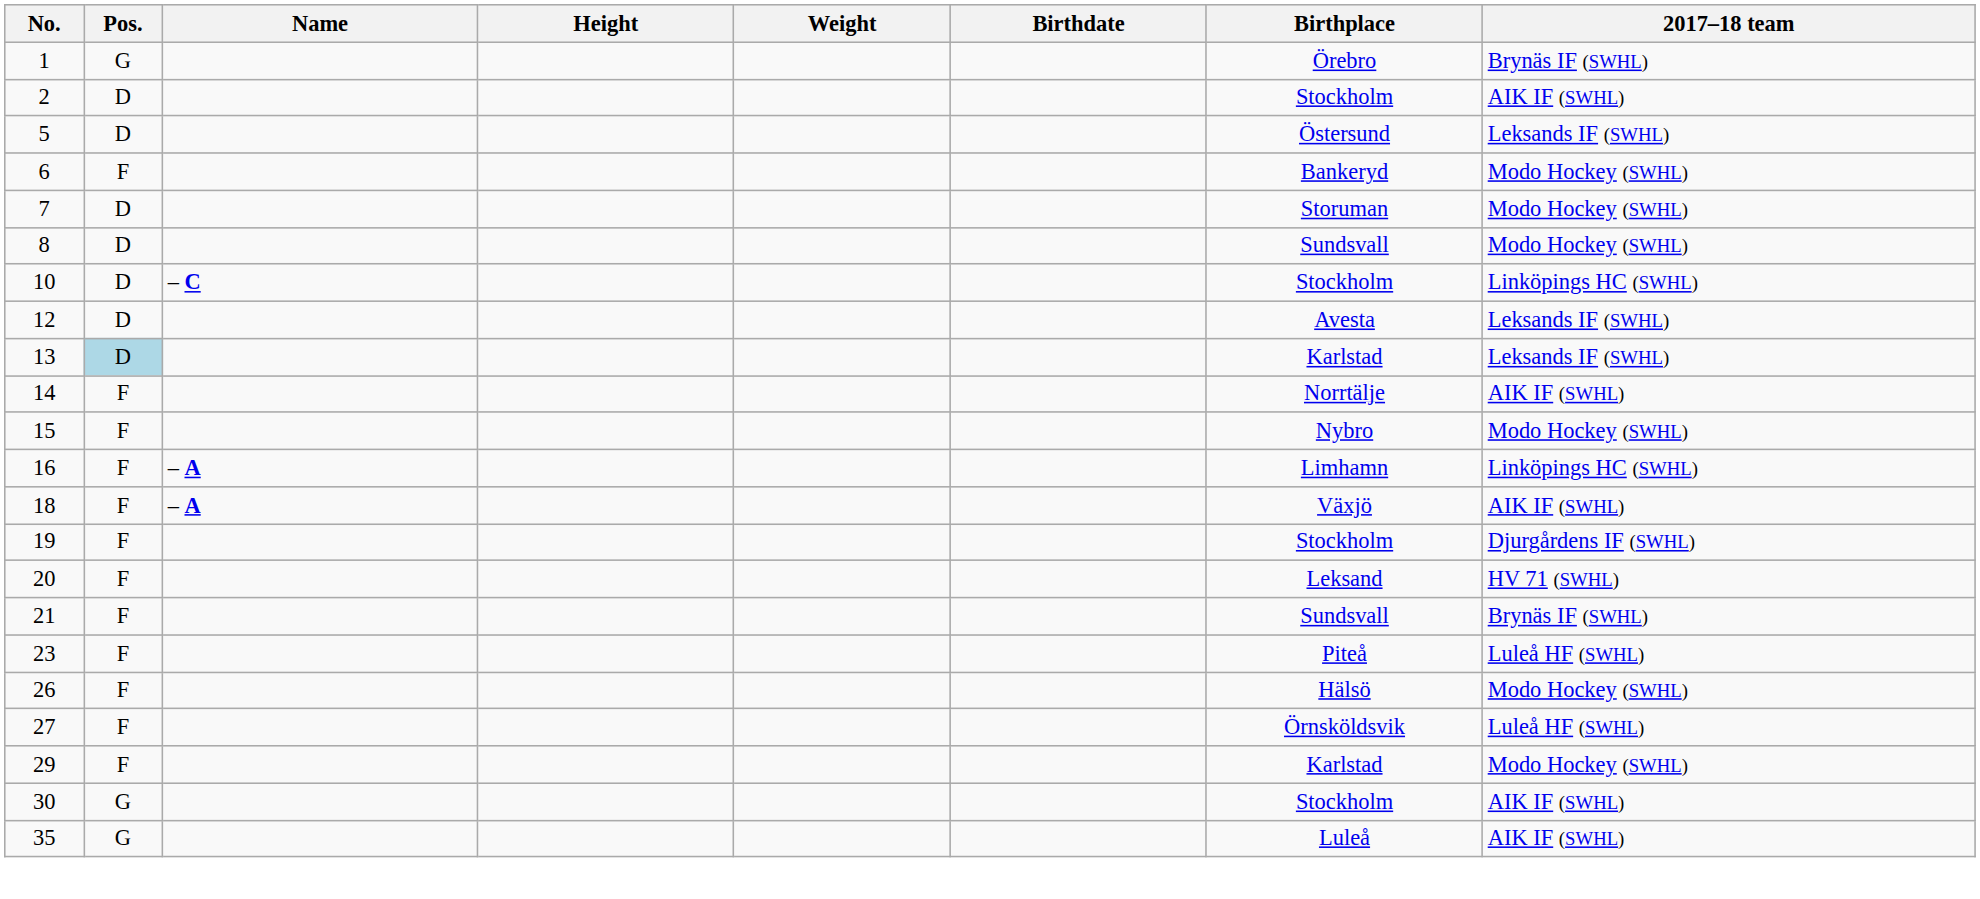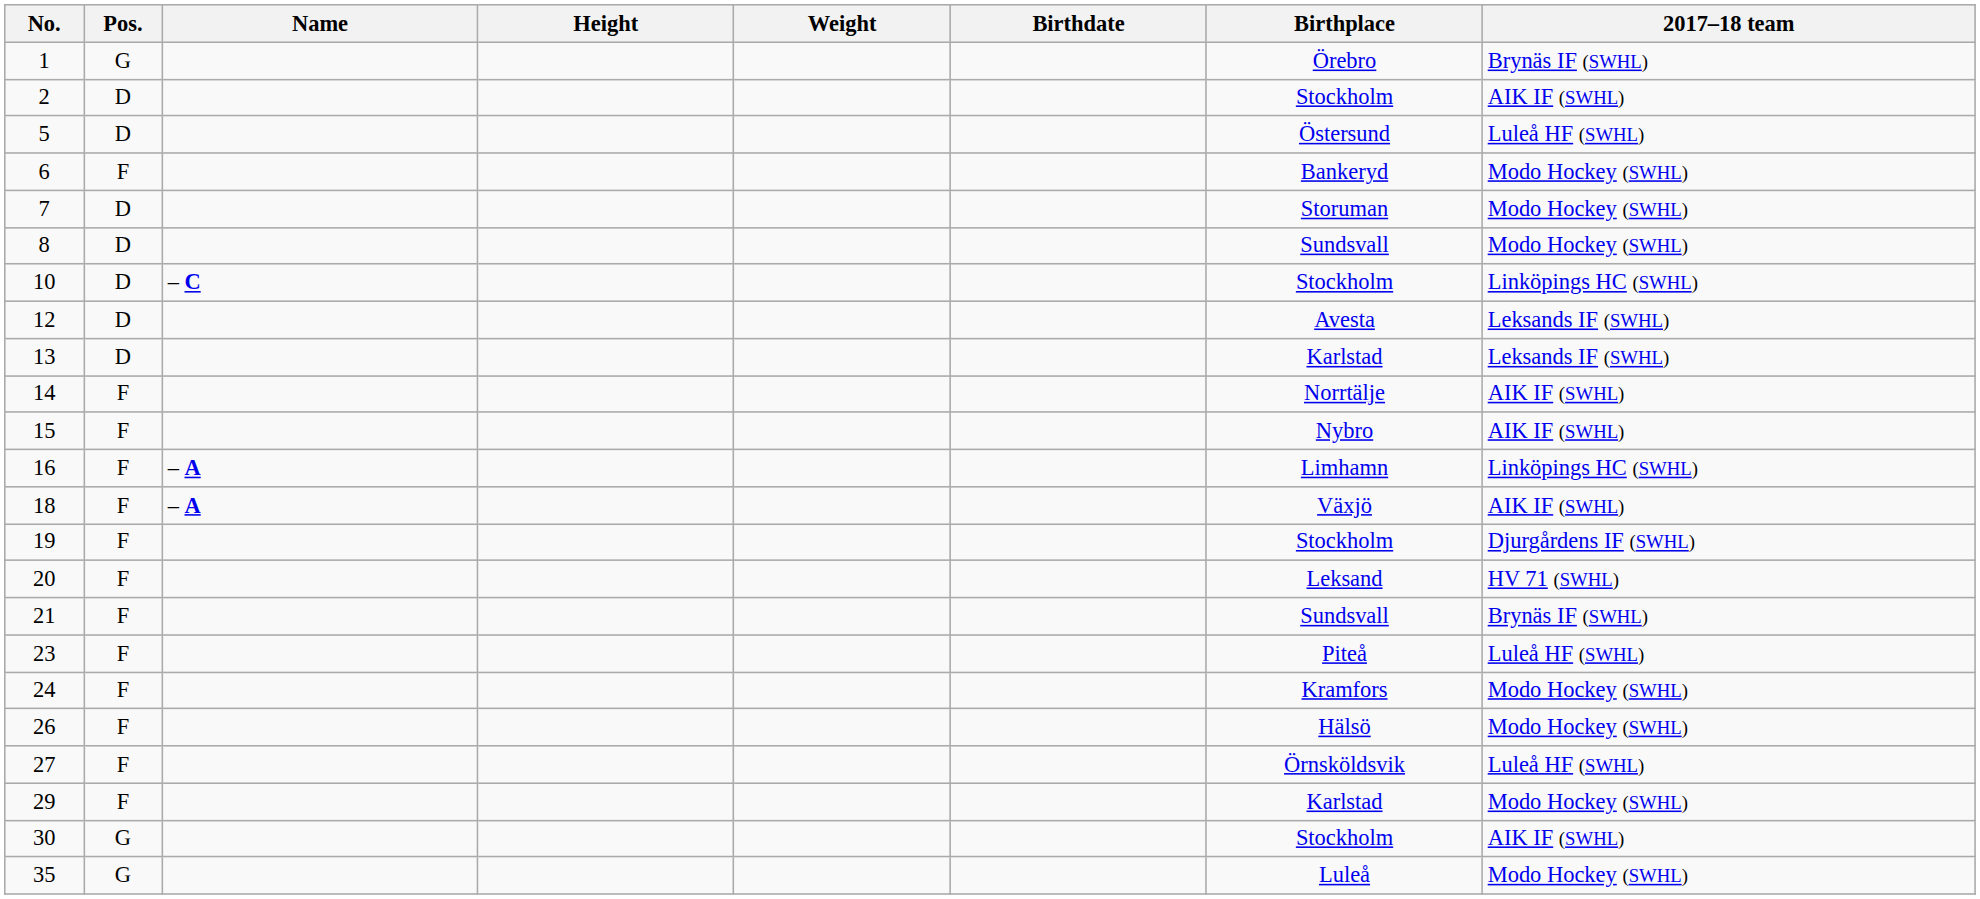5 | 2017–18 team: Leksands IF (SWHL) -> Luleå HF (SWHL)
13 | Pos.: lightblue background -> no background
15 | 2017–18 team: Modo Hockey (SWHL) -> AIK IF (SWHL)
+ row: 24 | F | Kramfors | Modo Hockey (SWHL)
35 | 2017–18 team: AIK IF (SWHL) -> Modo Hockey (SWHL)
